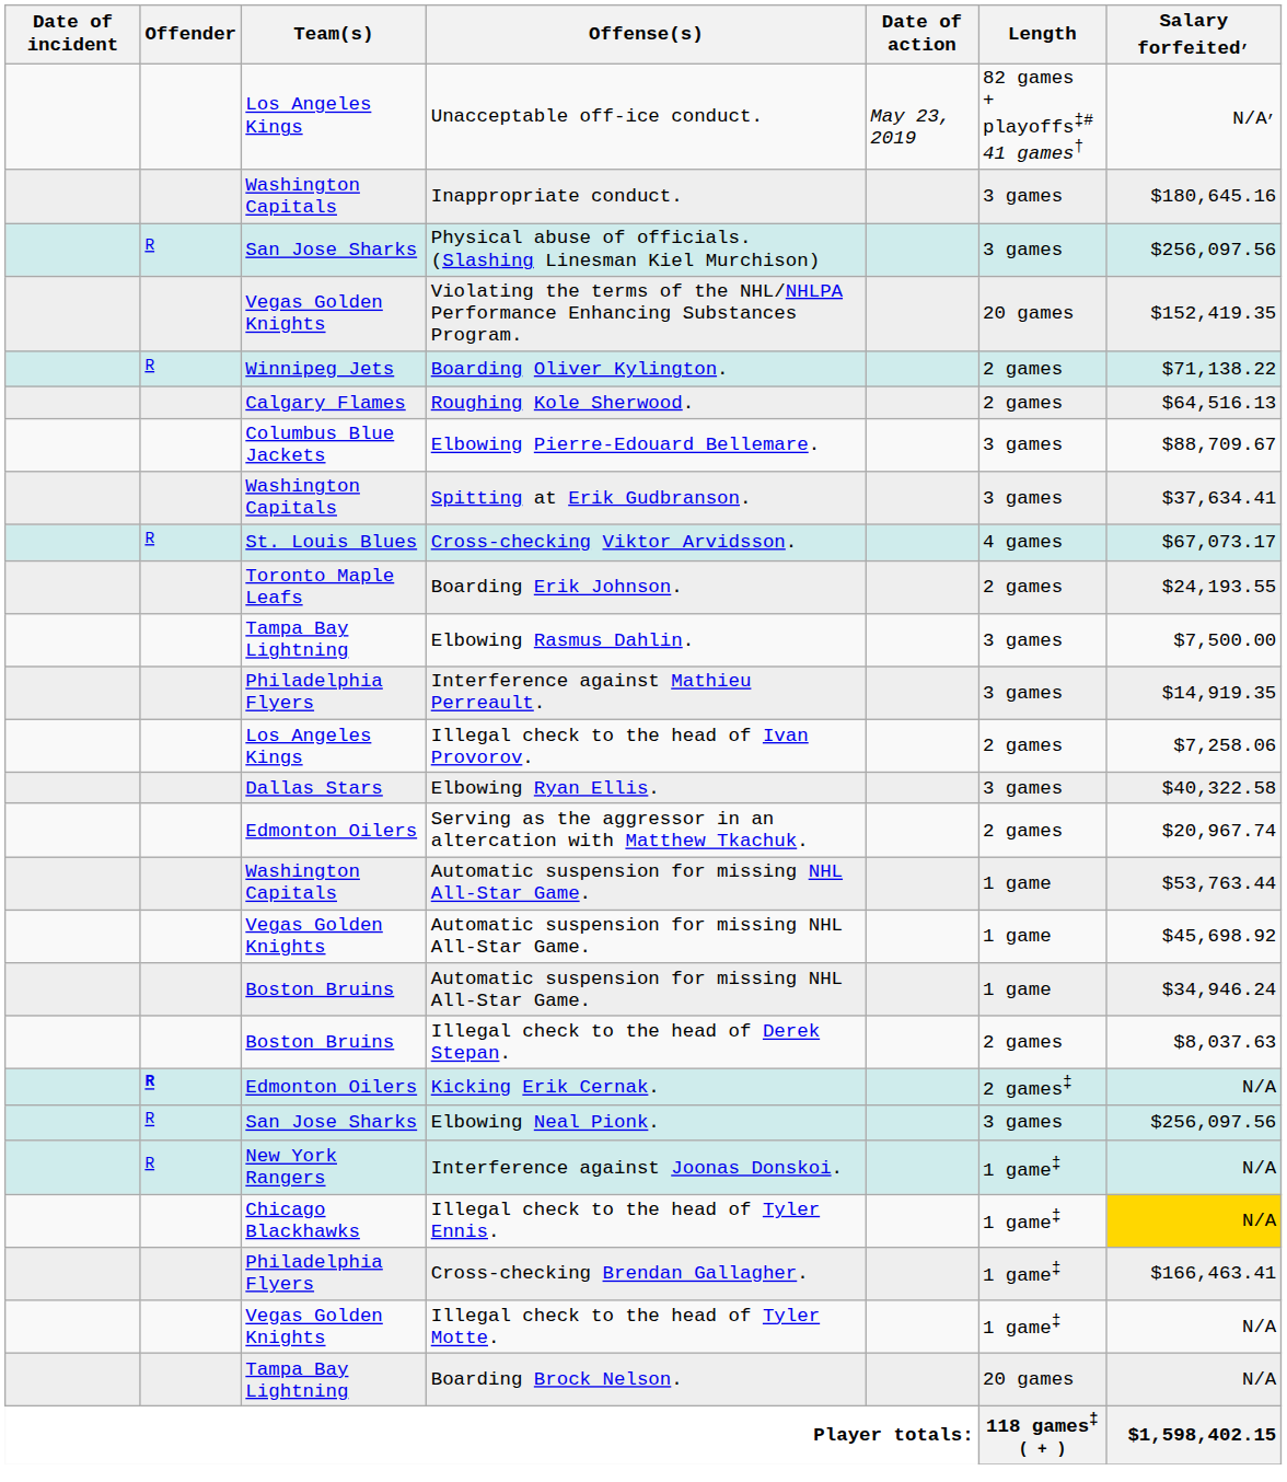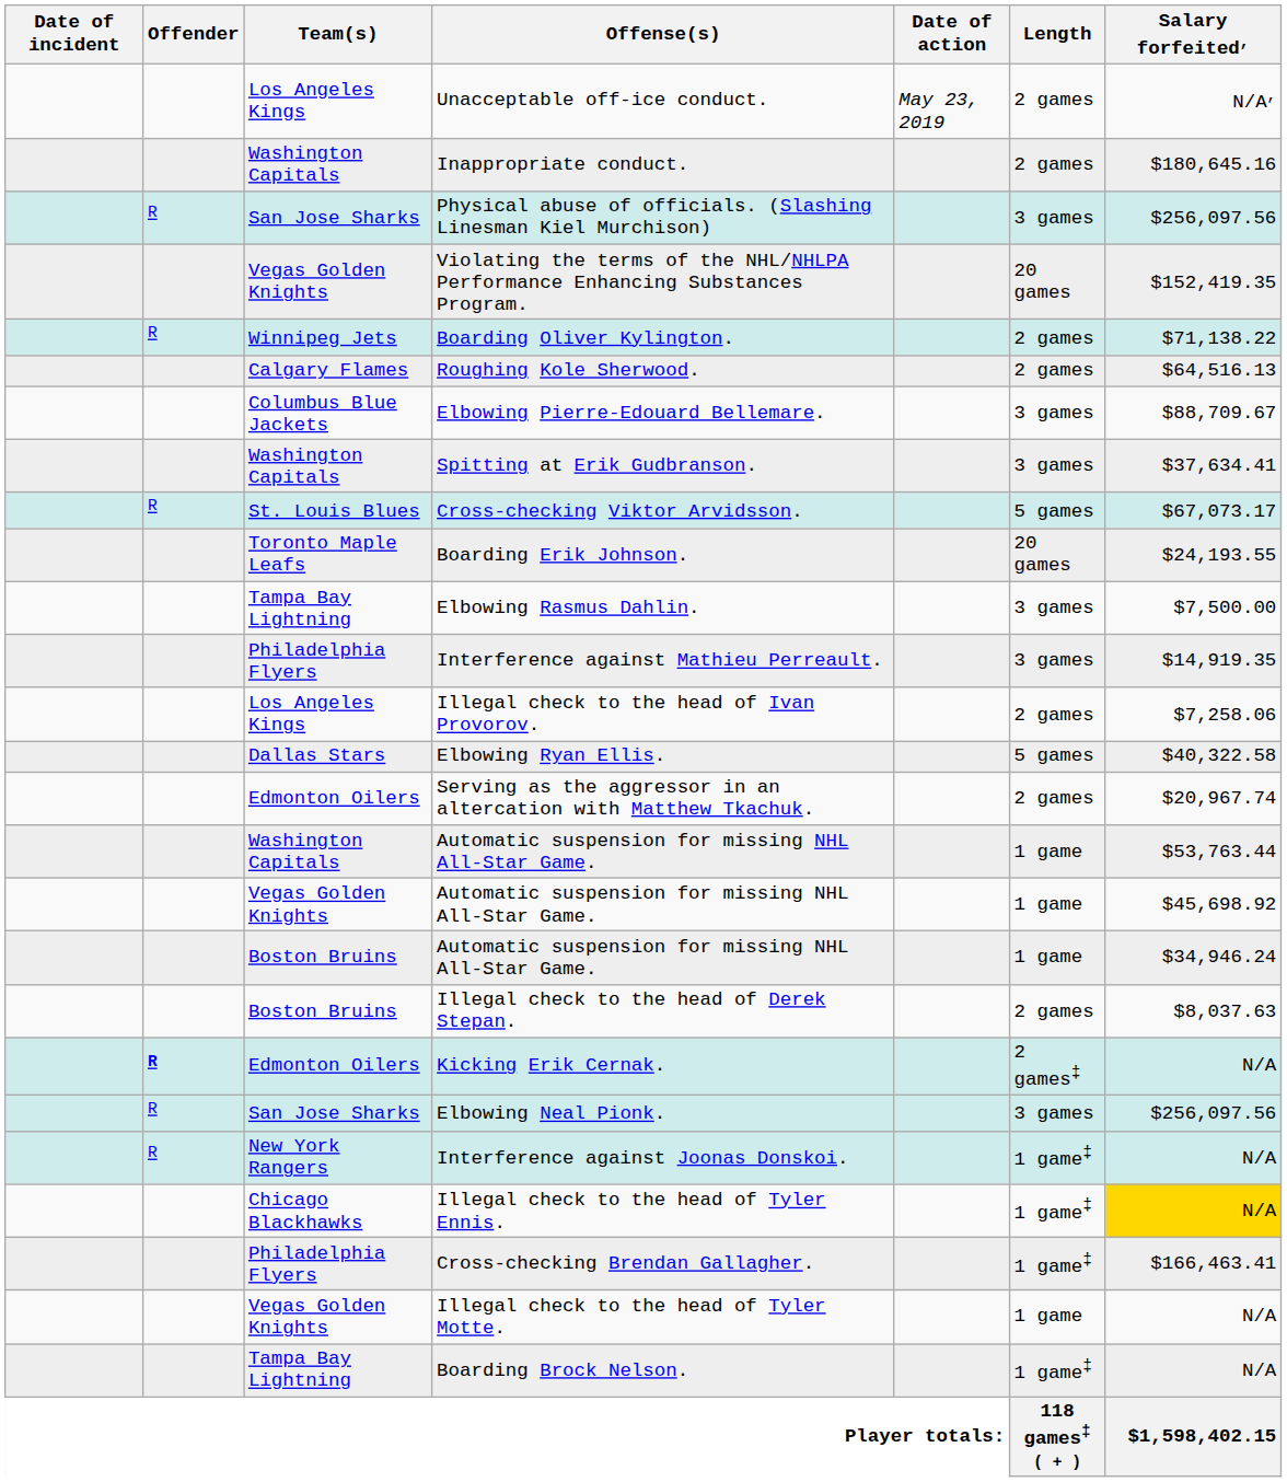Unacceptable off-ice conduct. | Length: 82 games + playoffs‡# 41 games† -> 2 games
Inappropriate conduct. | Length: 3 games -> 2 games
Cross-checking Viktor Arvidsson. | Length: 4 games -> 5 games
Boarding Erik Johnson. | Length: 2 games -> 20 games
Elbowing Ryan Ellis. | Length: 3 games -> 5 games
Illegal check to the head of Tyler Motte. | Length: 1 game‡ -> 1 game
Boarding Brock Nelson. | Length: 20 games -> 1 game‡
